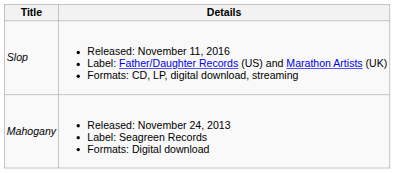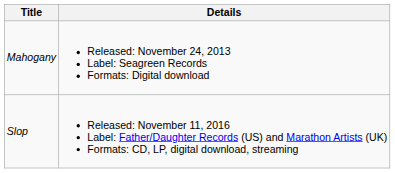rows swapped: Mahogany <-> Slop
